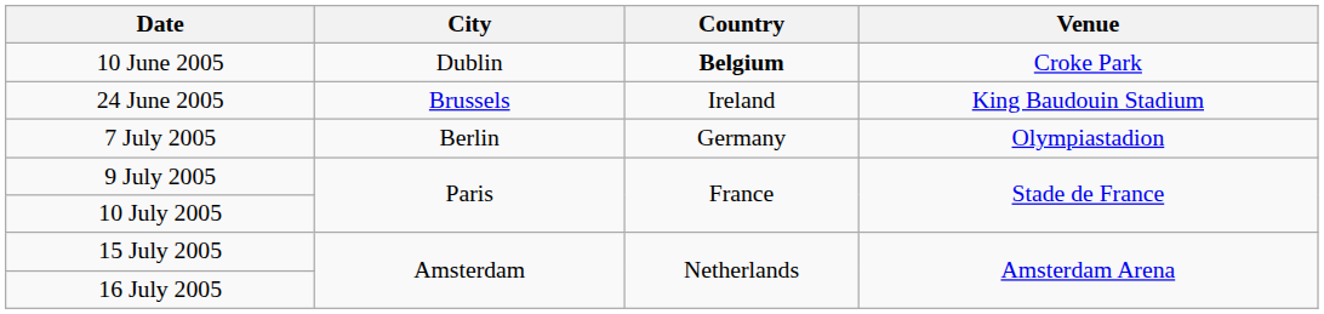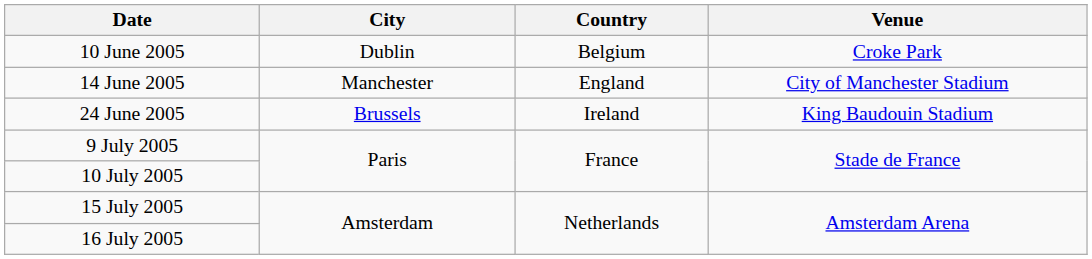10 June 2005 | Country: bold -> normal
+ row: 14 June 2005 | Manchester | England | City of Manchester Stadium
- row: 7 July 2005 | Berlin | Germany | Olympiastadion
